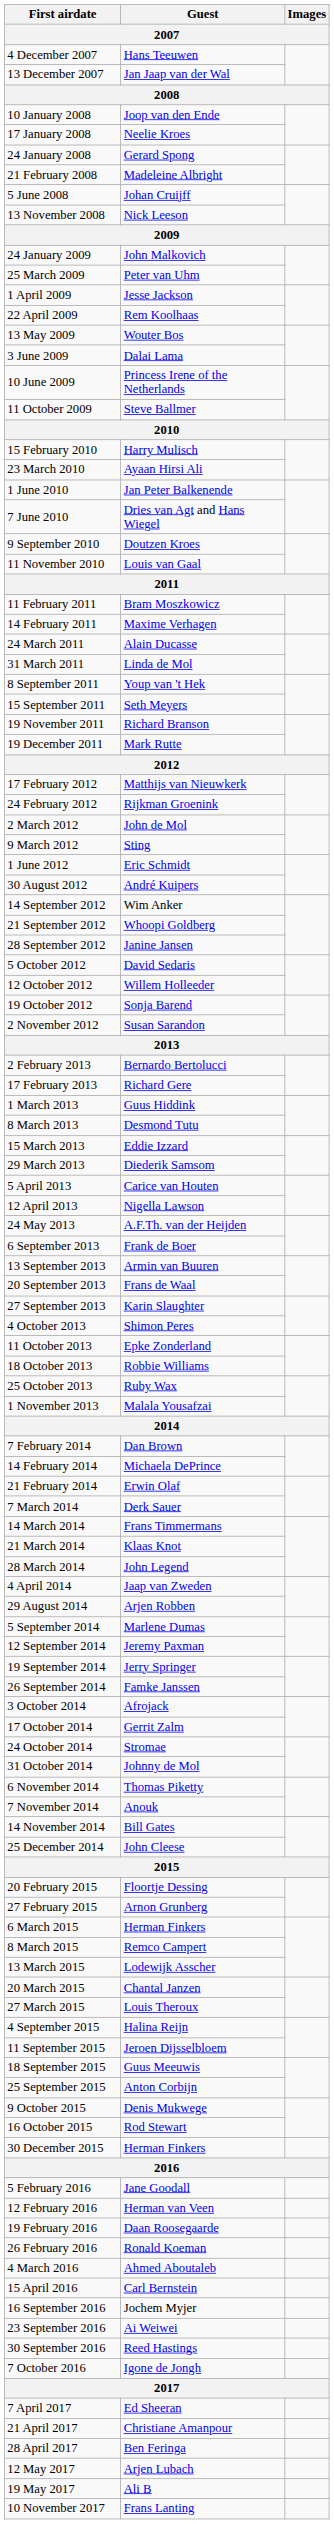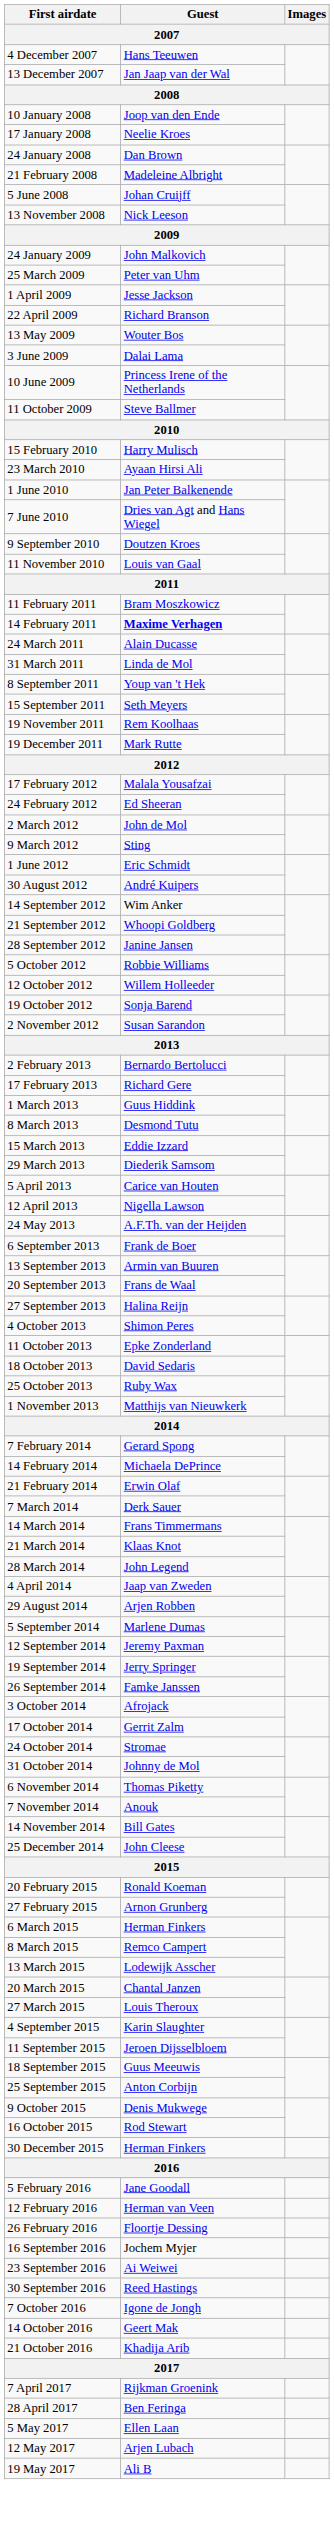24 January 2008 | Guest: Gerard Spong -> Dan Brown
22 April 2009 | Guest: Rem Koolhaas -> Richard Branson
14 February 2011 | Guest: normal -> bold
19 November 2011 | Guest: Richard Branson -> Rem Koolhaas
17 February 2012 | Guest: Matthijs van Nieuwkerk -> Malala Yousafzai
24 February 2012 | Guest: Rijkman Groenink -> Ed Sheeran
5 October 2012 | Guest: David Sedaris -> Robbie Williams
27 September 2013 | Guest: Karin Slaughter -> Halina Reijn
18 October 2013 | Guest: Robbie Williams -> David Sedaris
1 November 2013 | Guest: Malala Yousafzai -> Matthijs van Nieuwkerk
7 February 2014 | Guest: Dan Brown -> Gerard Spong
20 February 2015 | Guest: Floortje Dessing -> Ronald Koeman
4 September 2015 | Guest: Halina Reijn -> Karin Slaughter
- row: 19 February 2016 | Daan Roosegaarde
26 February 2016 | Guest: Ronald Koeman -> Floortje Dessing
- row: 4 March 2016 | Ahmed Aboutaleb
- row: 15 April 2016 | Carl Bernstein
+ row: 14 October 2016 | Geert Mak
+ row: 21 October 2016 | Khadija Arib
7 April 2017 | Guest: Ed Sheeran -> Rijkman Groenink
- row: 21 April 2017 | Christiane Amanpour
+ row: 5 May 2017 | Ellen Laan
- row: 10 November 2017 | Frans Lanting
